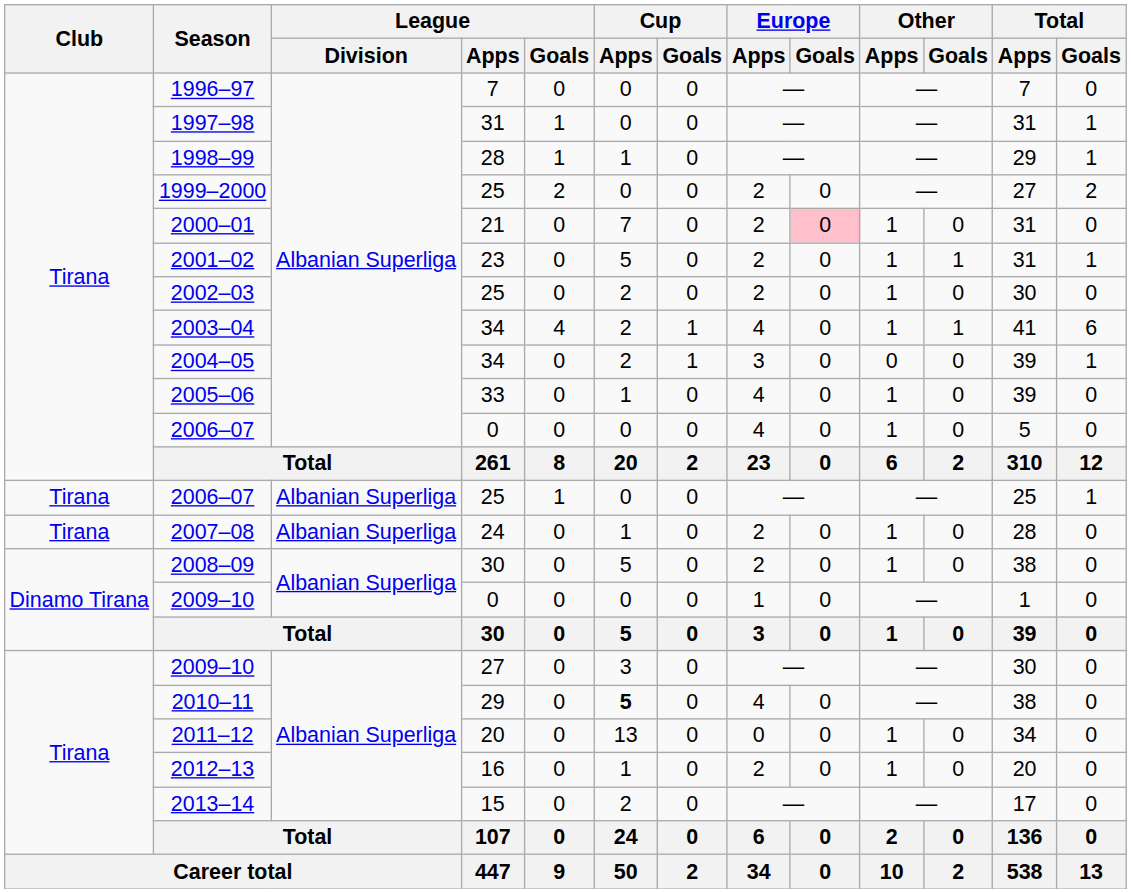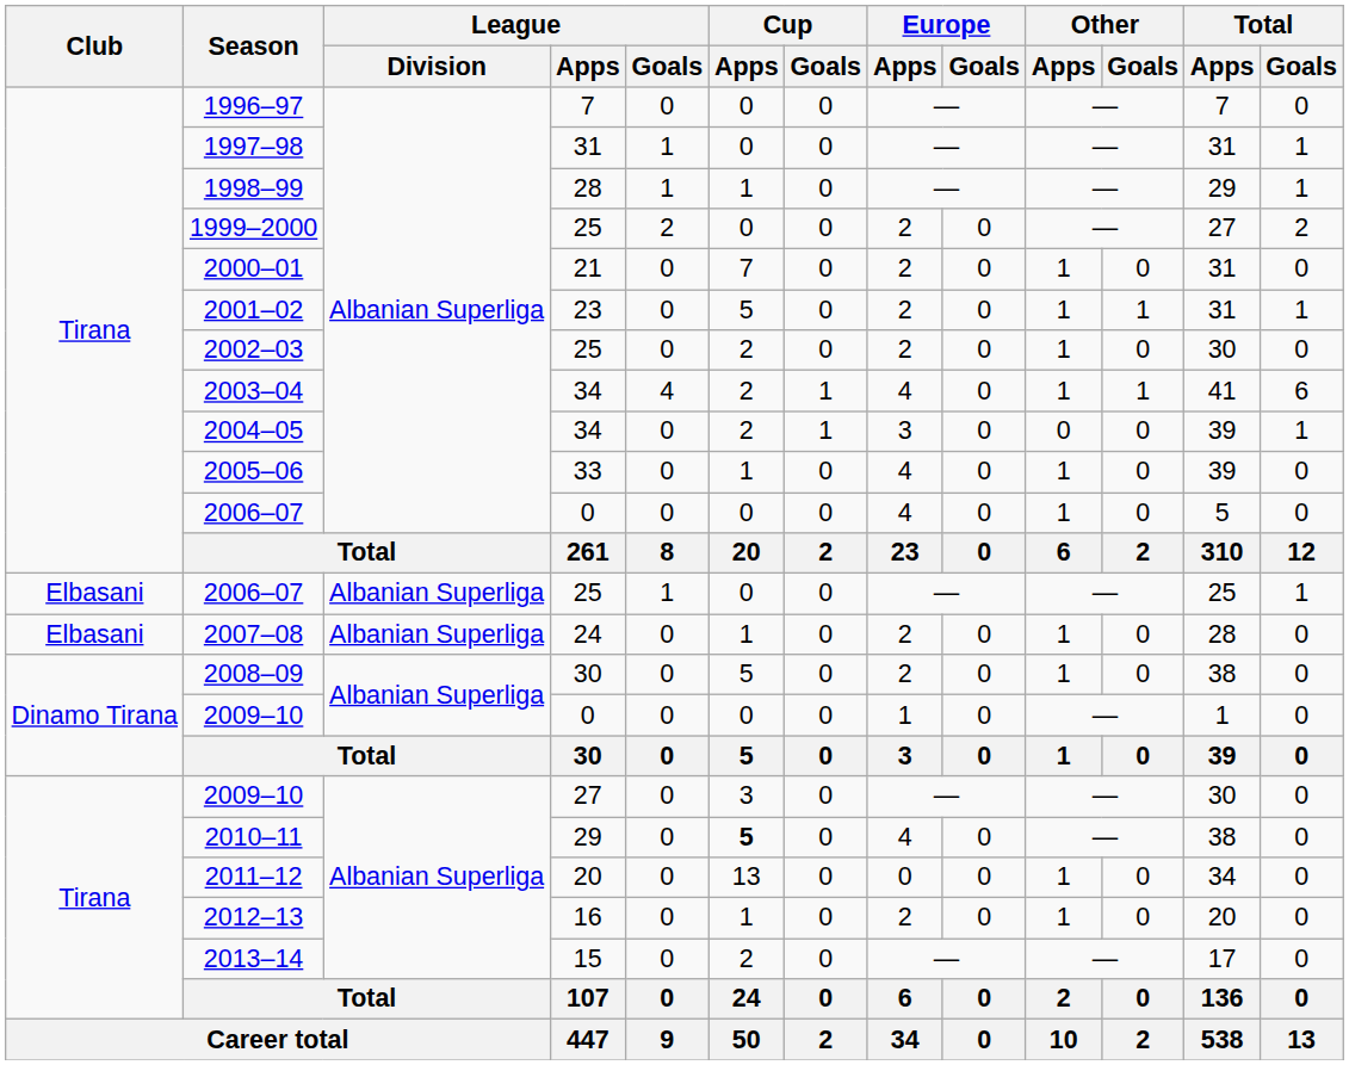2000–01 | Europe / Goals: pink background -> no background
2006–07 / 25 | Club: Tirana -> Elbasani
2007–08 | Club: Tirana -> Elbasani
